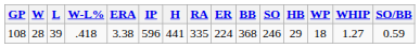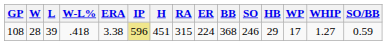108 | IP: no background -> khaki background
108 | H: 441 -> 451
108 | RA: 335 -> 315
108 | WP: 18 -> 17
